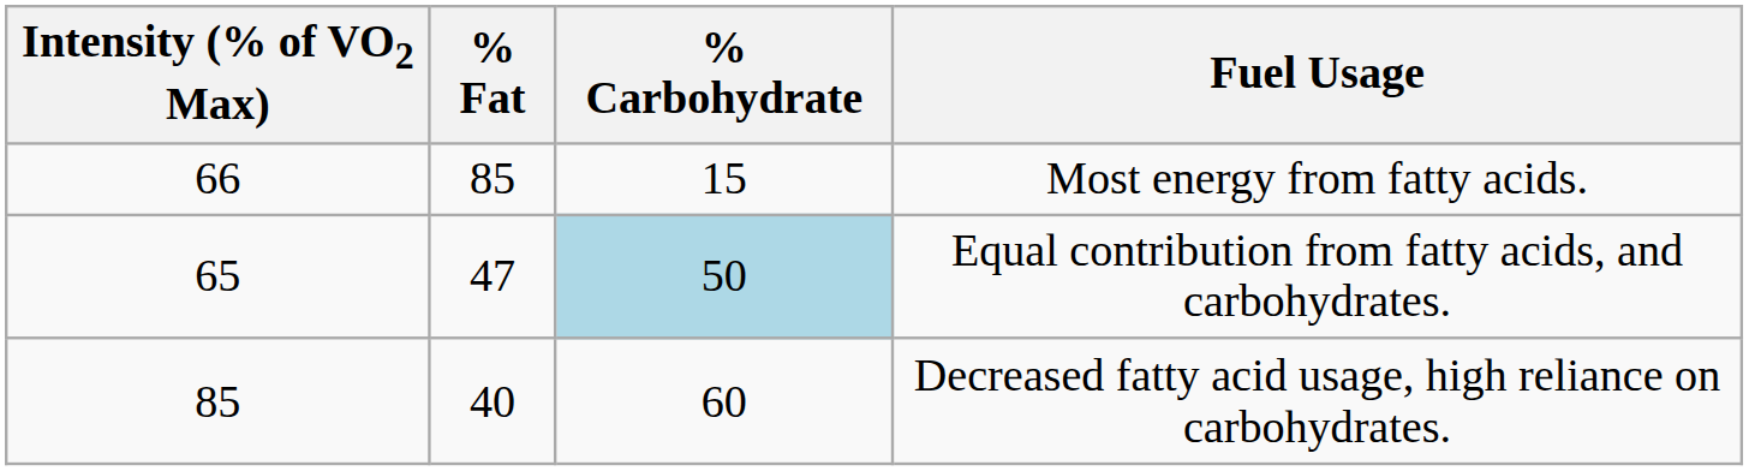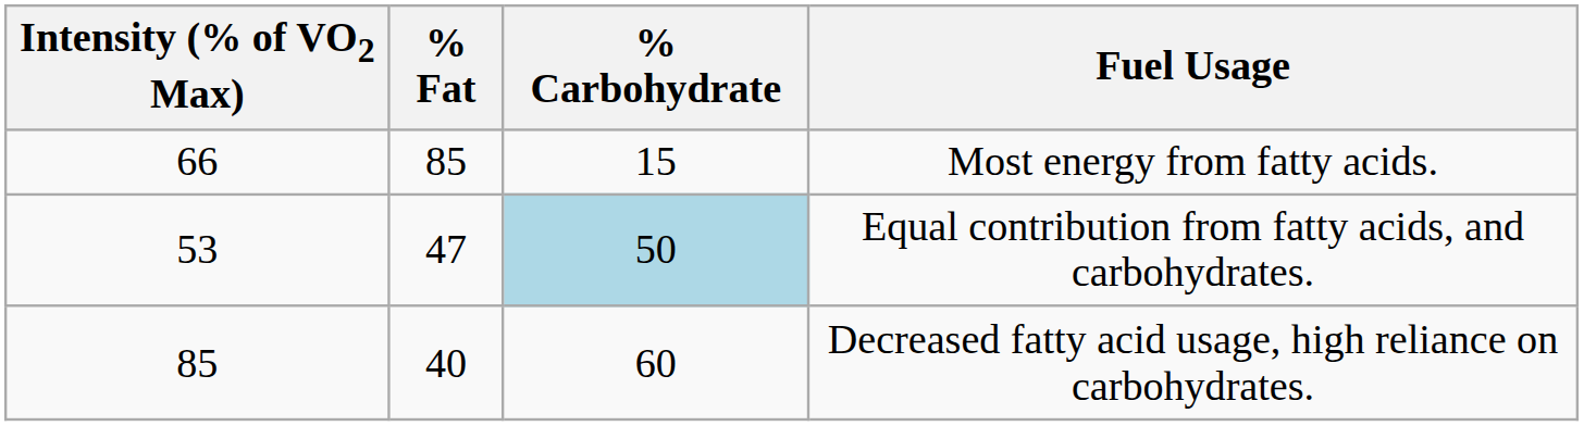Equal contribution from fatty acids, and carbohydrates. | Intensity (% of VO2 Max): 65 -> 53
